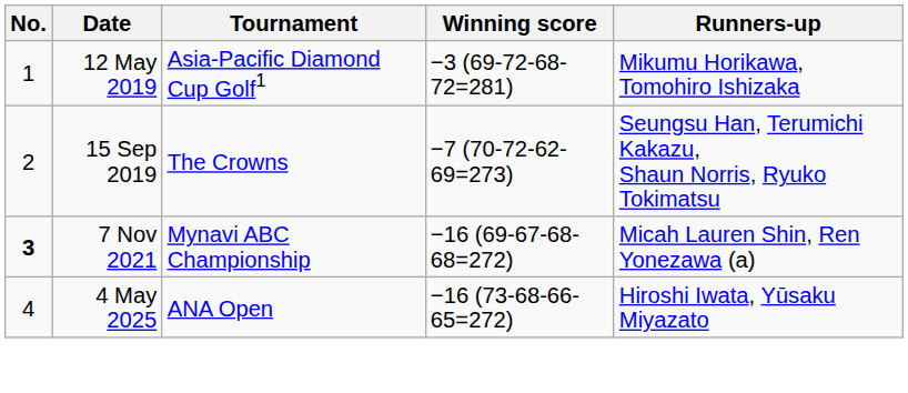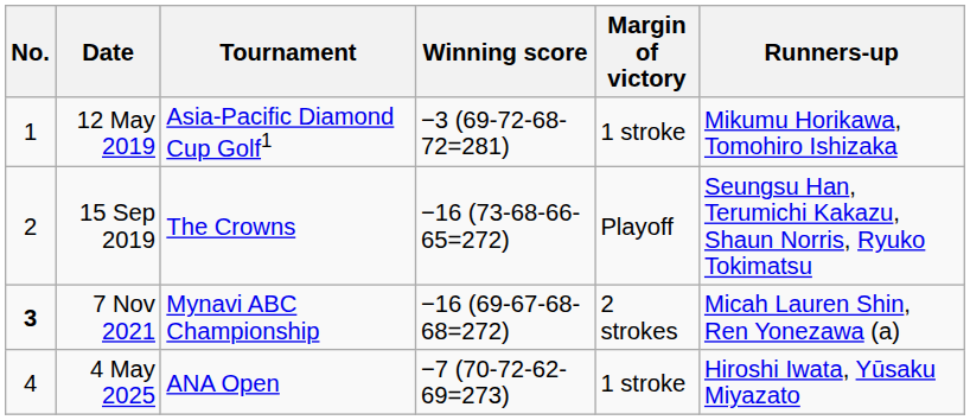+ column: Margin of victory | 1 stroke | Playoff | 2 strokes | 1 stroke
15 Sep 2019 | Winning score: −7 (70-72-62-69=273) -> −16 (73-68-66-65=272)
4 May 2025 | Winning score: −16 (73-68-66-65=272) -> −7 (70-72-62-69=273)
